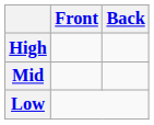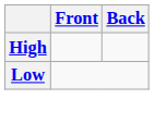- row: Mid
